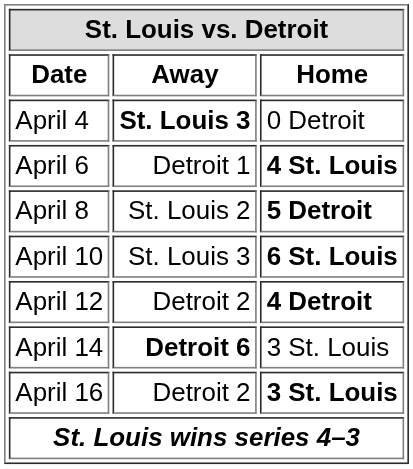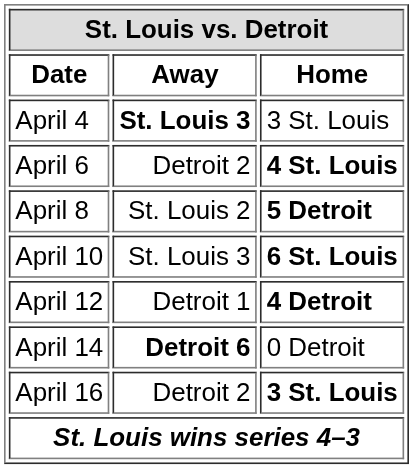April 4 | Home: 0 Detroit -> 3 St. Louis
April 6 | Away: Detroit 1 -> Detroit 2
April 12 | Away: Detroit 2 -> Detroit 1
April 14 | Home: 3 St. Louis -> 0 Detroit
